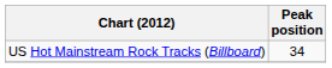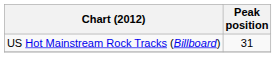US Hot Mainstream Rock Tracks (Billboard) | Peak position: 34 -> 31
